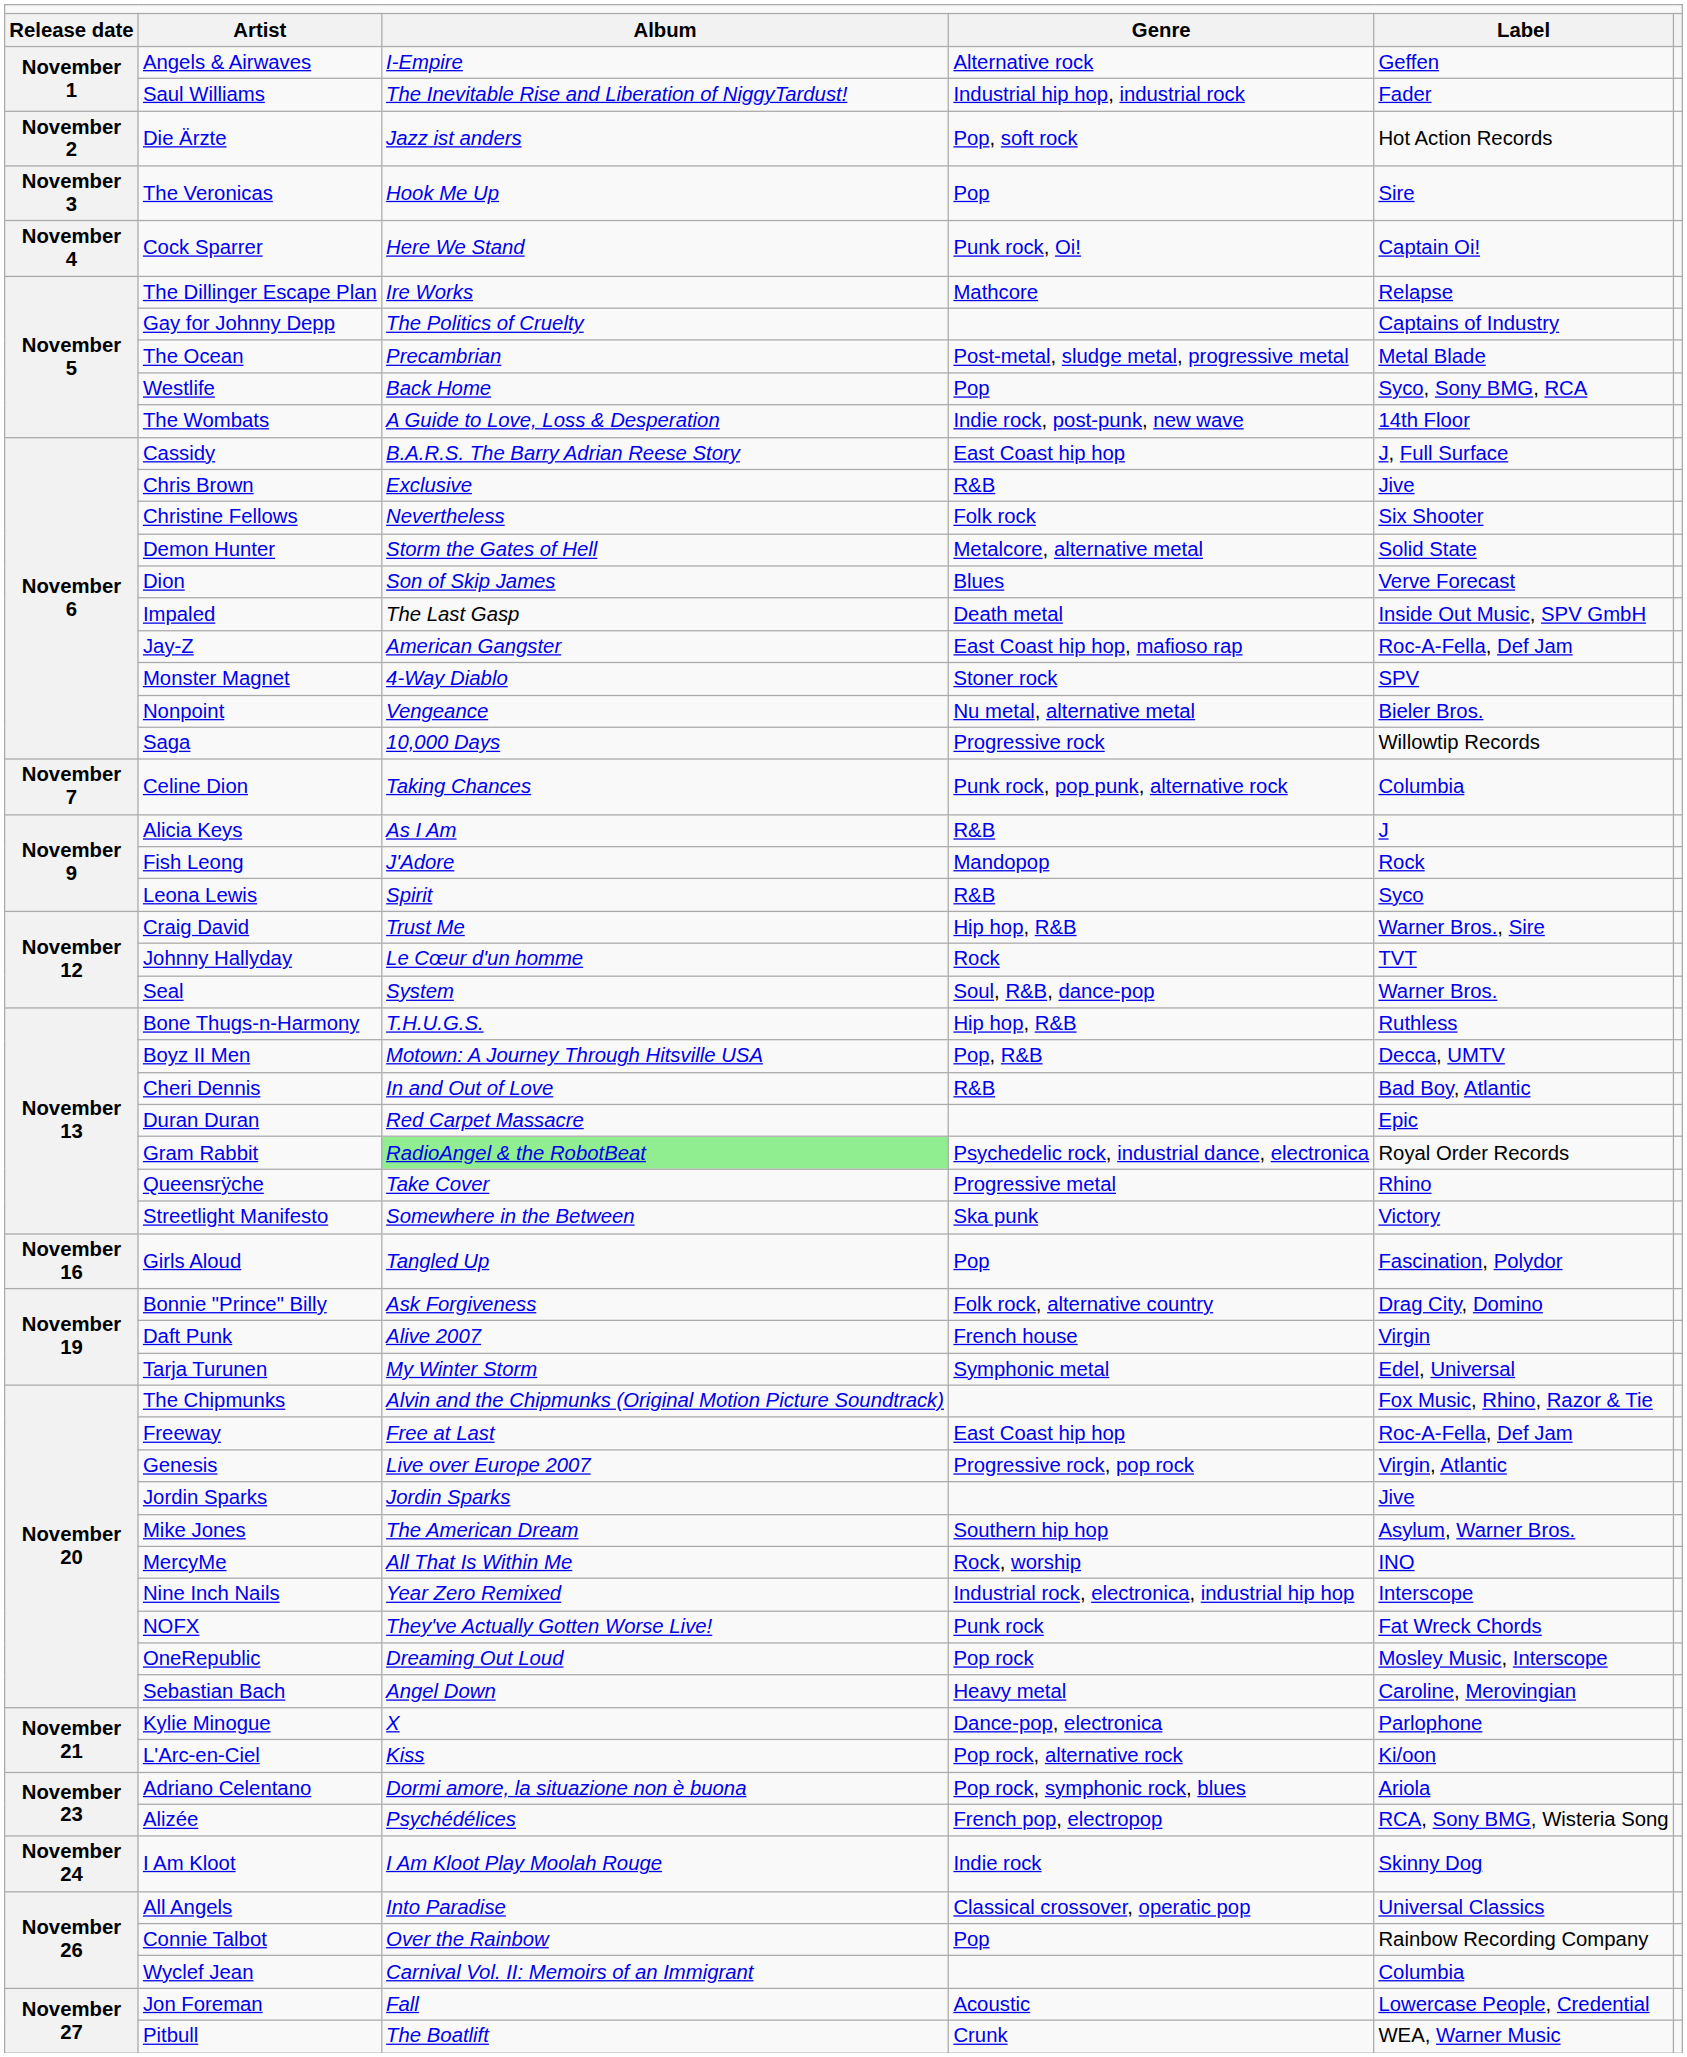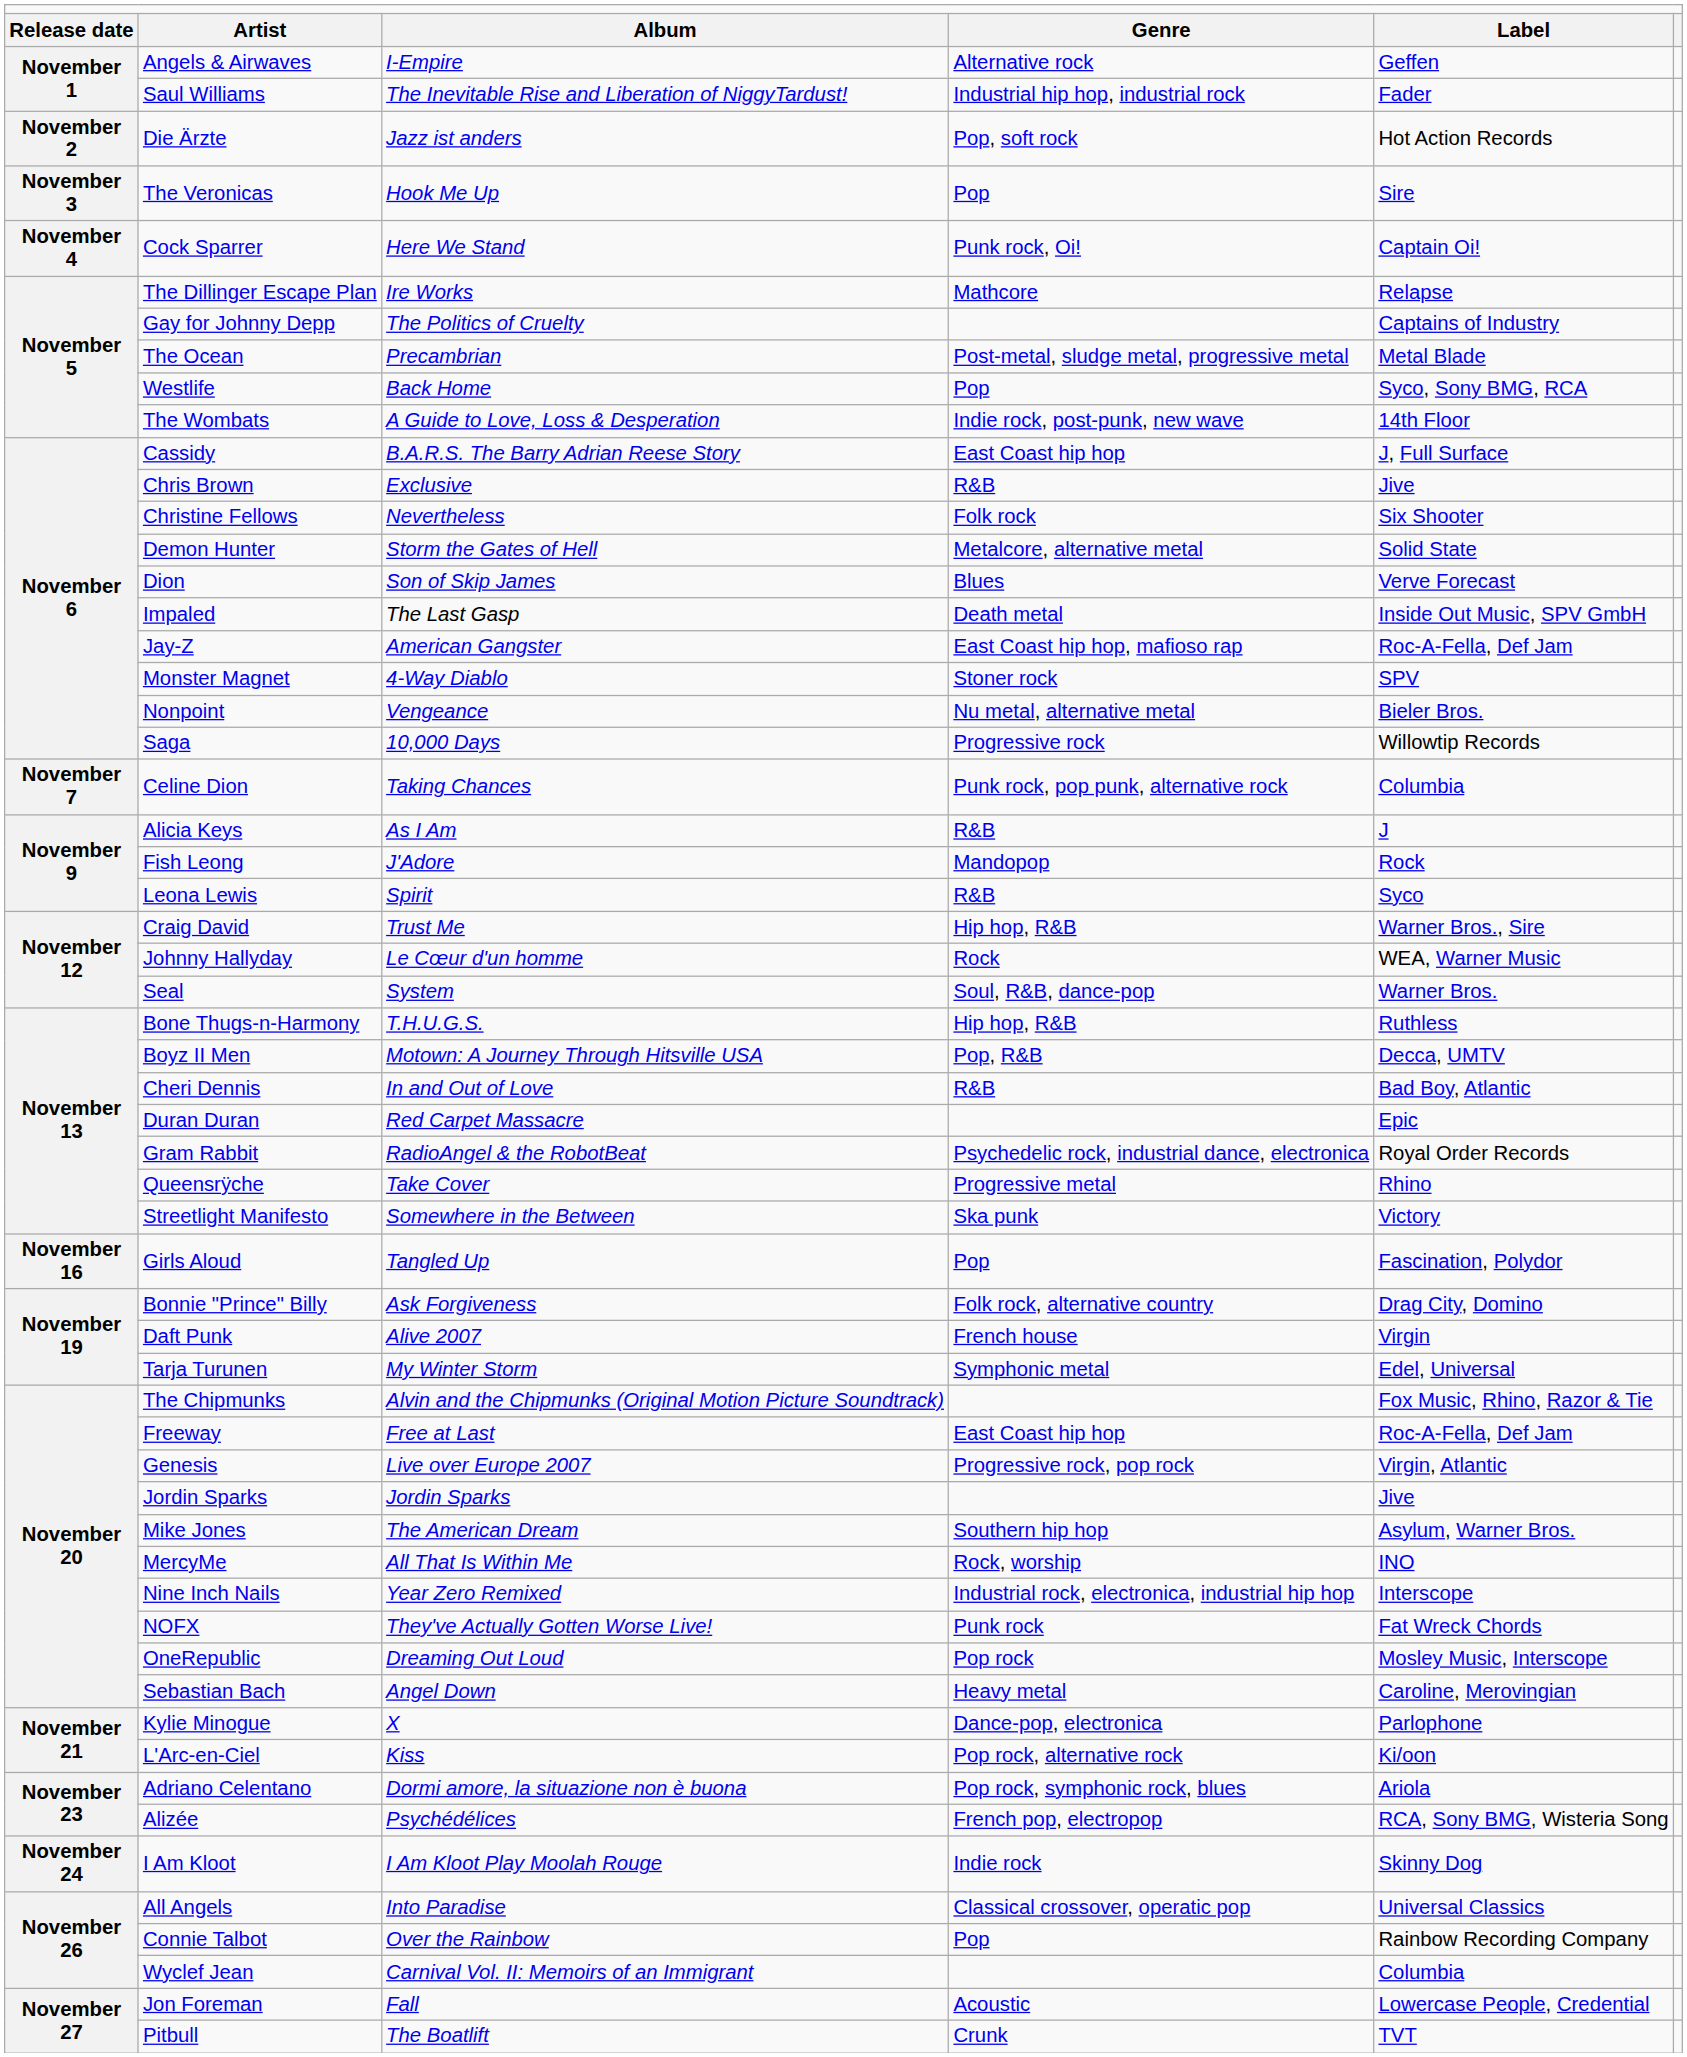Johnny Hallyday | column 5: TVT -> WEA, Warner Music
Gram Rabbit | column 3: lightgreen background -> no background
Pitbull | column 5: WEA, Warner Music -> TVT
